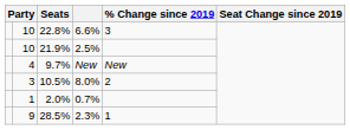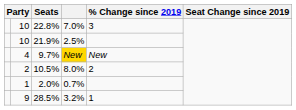22.8% | column 4: 6.6% -> 7.0%
9.7% | column 4: no background -> gold background
10.5% | column 2: 3 -> 2
28.5% | column 4: 2.3% -> 3.2%
